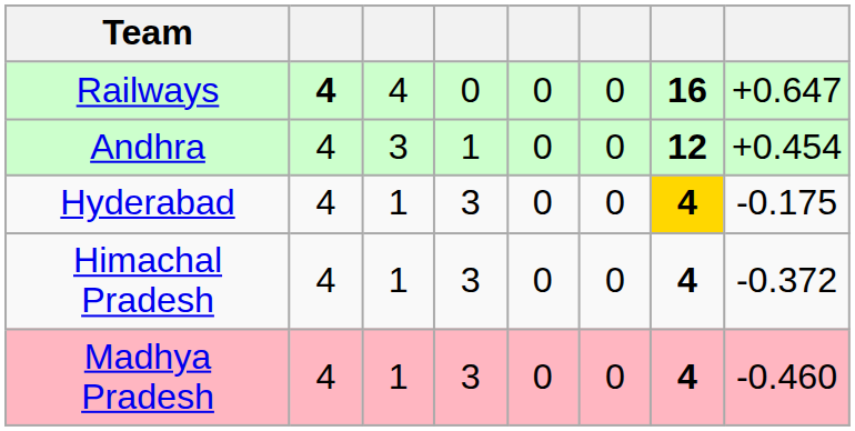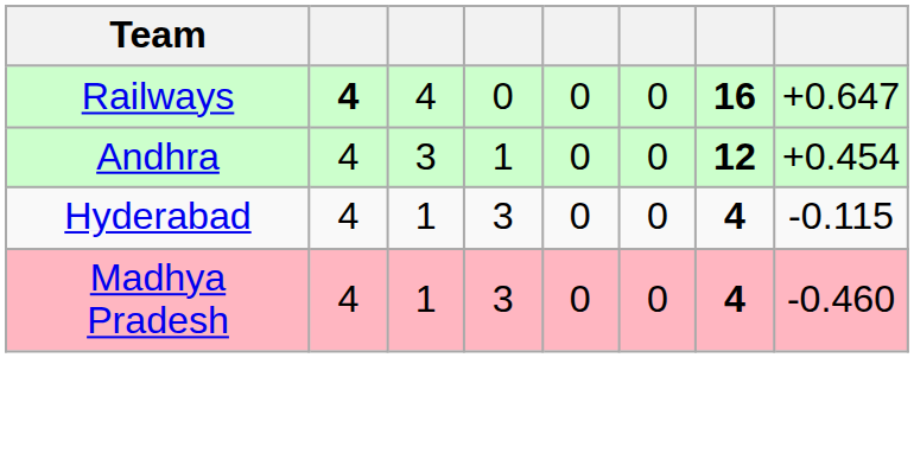Hyderabad | column 7: gold background -> no background
Hyderabad | column 8: -0.175 -> -0.115
- row: Himachal Pradesh | 4 | 1 | 3 | 0 | 0 | 4 | -0.372
